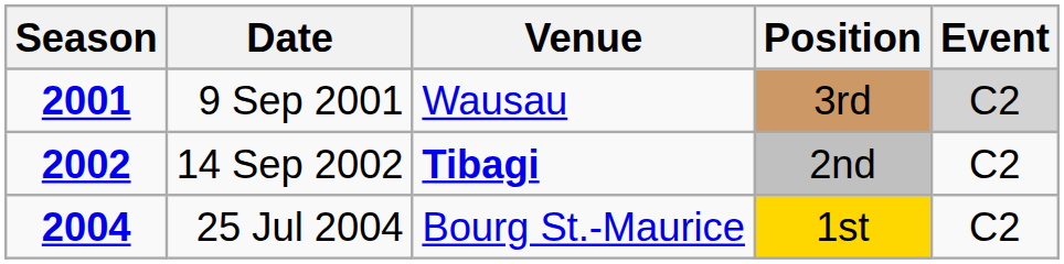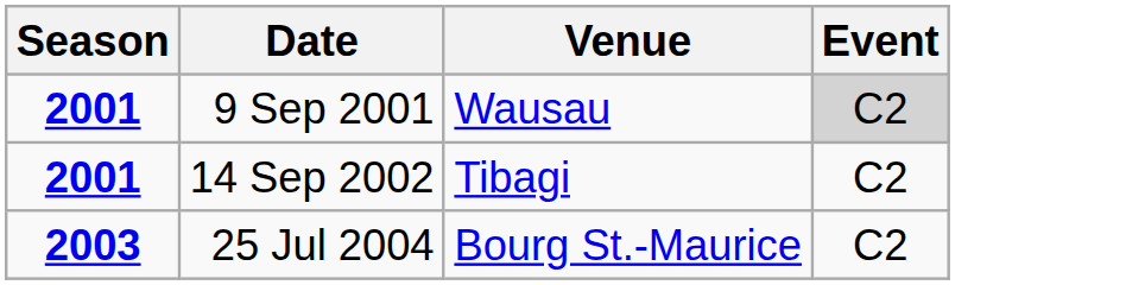- column: Position | 3rd | 2nd | 1st
14 Sep 2002 | Season: 2002 -> 2001
14 Sep 2002 | Venue: bold -> normal
25 Jul 2004 | Season: 2004 -> 2003
